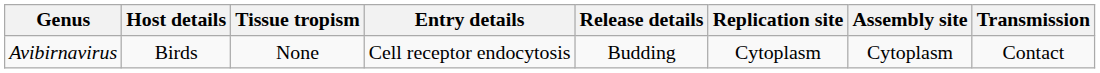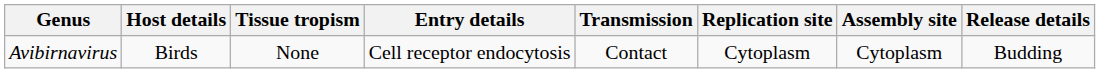columns swapped: Release details <-> Transmission
